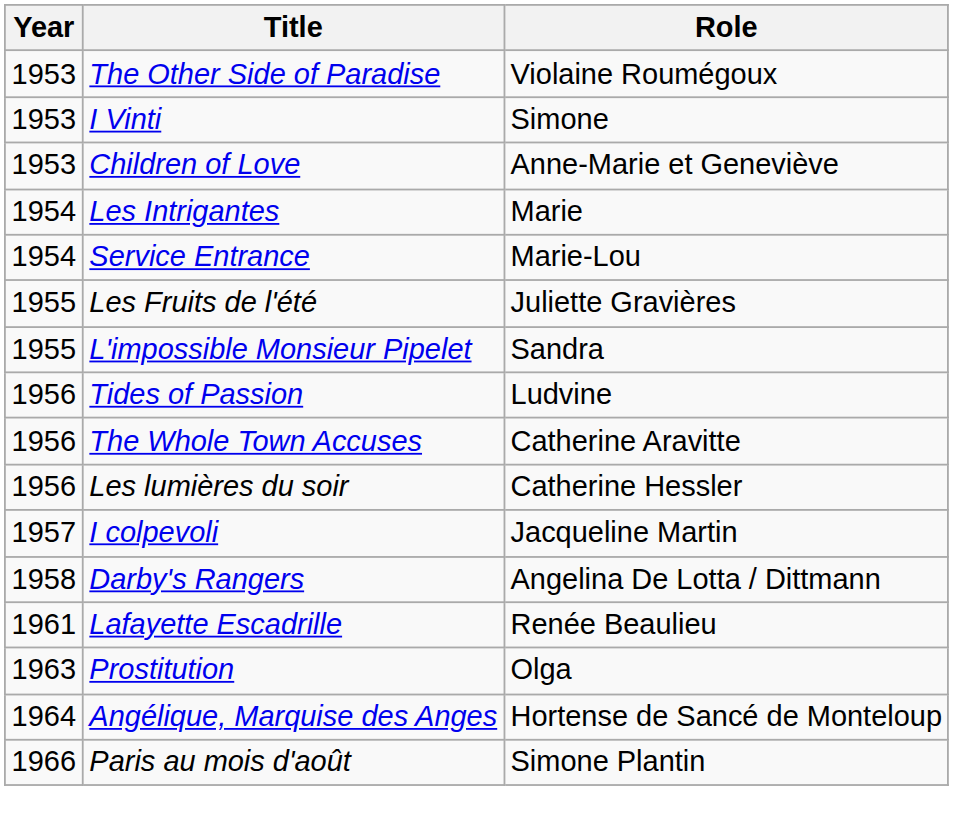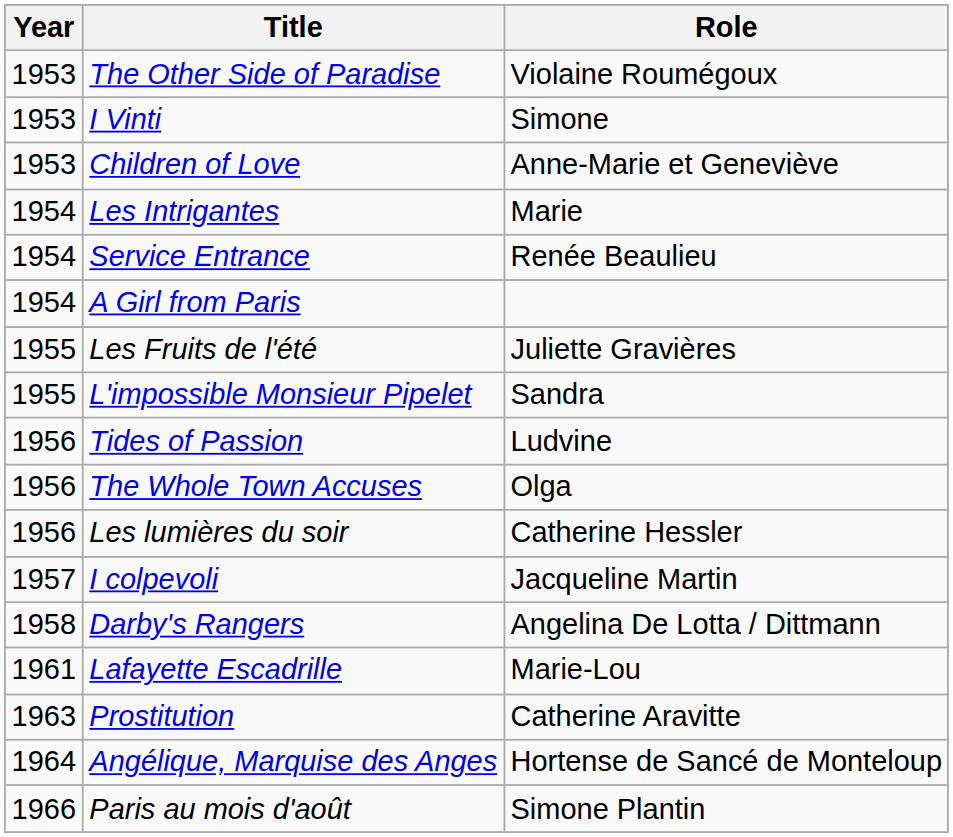Service Entrance | Role: Marie-Lou -> Renée Beaulieu
+ row: 1954 | A Girl from Paris
The Whole Town Accuses | Role: Catherine Aravitte -> Olga
Lafayette Escadrille | Role: Renée Beaulieu -> Marie-Lou
Prostitution | Role: Olga -> Catherine Aravitte
